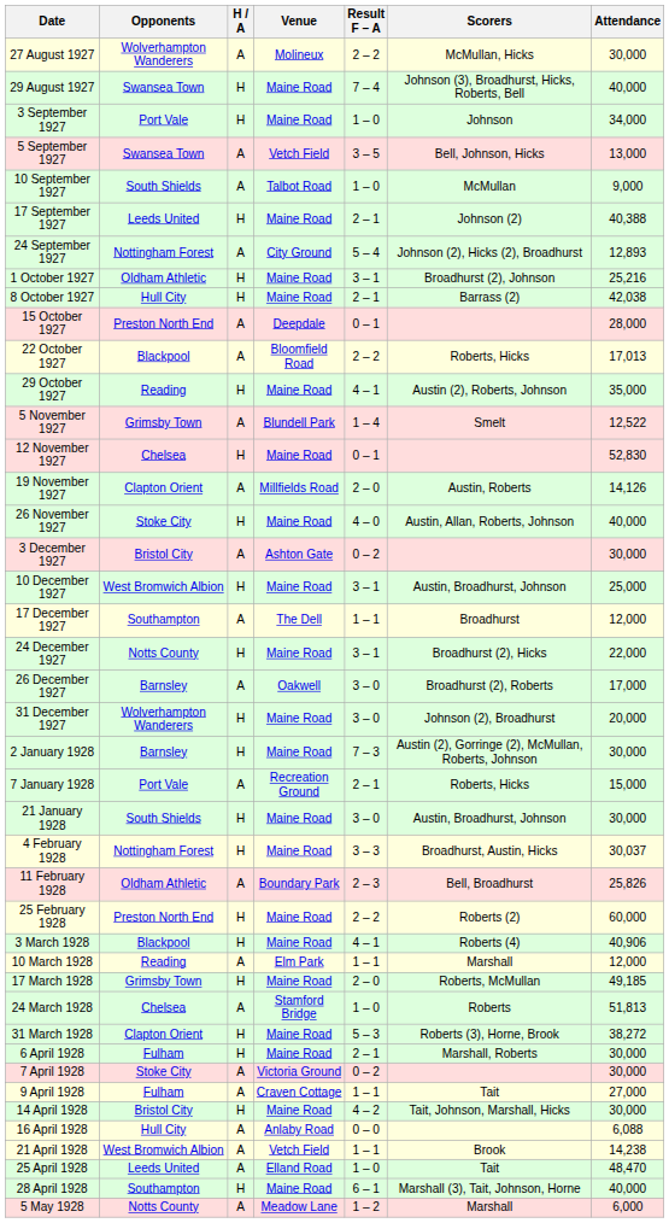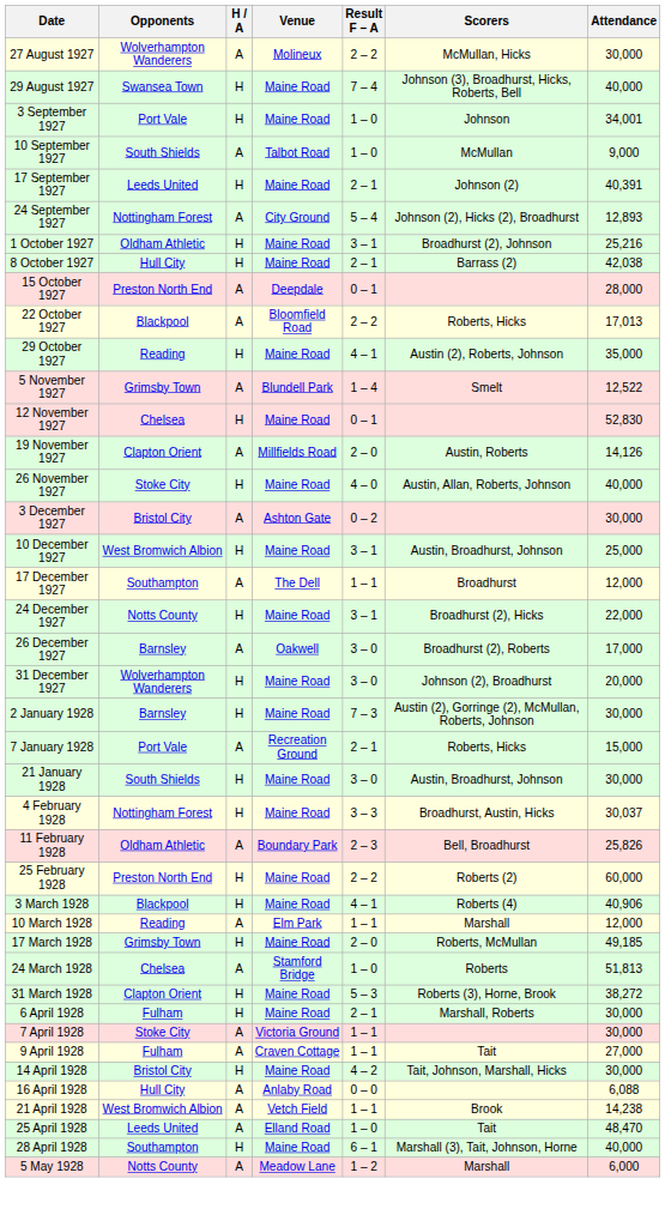3 September 1927 | Attendance: 34,000 -> 34,001
- row: 5 September 1927 | Swansea Town | A | Vetch Field | 3 – 5 | Bell, Johnson, Hicks | 13,000
17 September 1927 | Attendance: 40,388 -> 40,391
7 April 1928 | Result F – A: 0 – 2 -> 1 – 1
